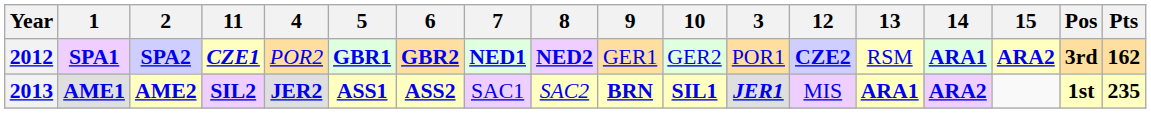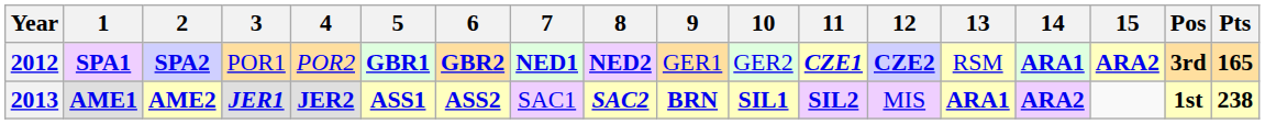columns swapped: 3 <-> 11
2012 | Pts: 162 -> 165
2013 | 8: normal -> bold
2013 | Pts: 235 -> 238
